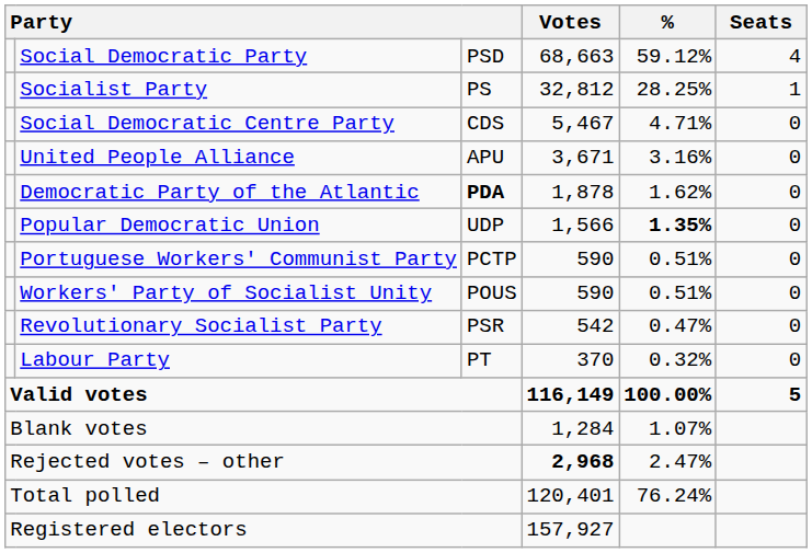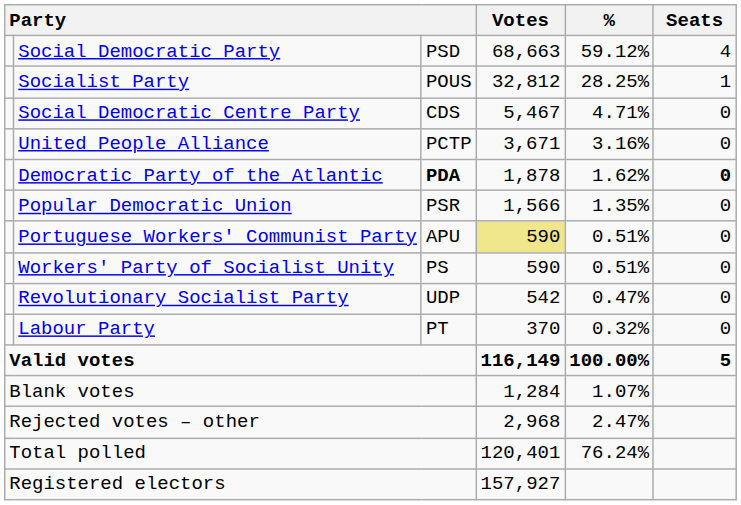Socialist Party | column 3: PS -> POUS
United People Alliance | column 3: APU -> PCTP
Democratic Party of the Atlantic | Seats: normal -> bold
Popular Democratic Union | column 3: UDP -> PSR
Popular Democratic Union | %: bold -> normal
Portuguese Workers' Communist Party | column 3: PCTP -> APU
Portuguese Workers' Communist Party | Votes: no background -> khaki background
Workers' Party of Socialist Unity | column 3: POUS -> PS
Revolutionary Socialist Party | column 3: PSR -> UDP
Rejected votes – other | Votes: bold -> normal
